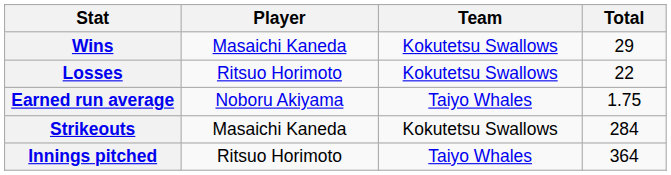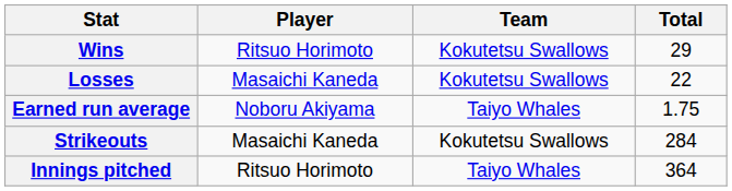Wins | Player: Masaichi Kaneda -> Ritsuo Horimoto
Losses | Player: Ritsuo Horimoto -> Masaichi Kaneda
